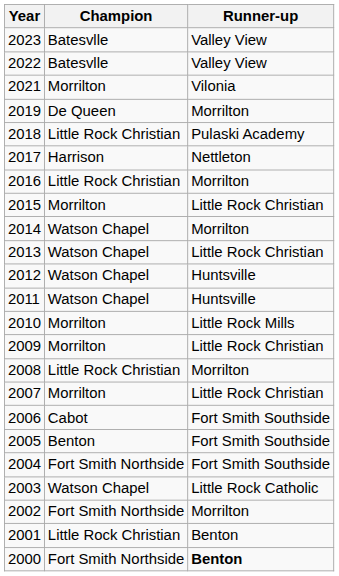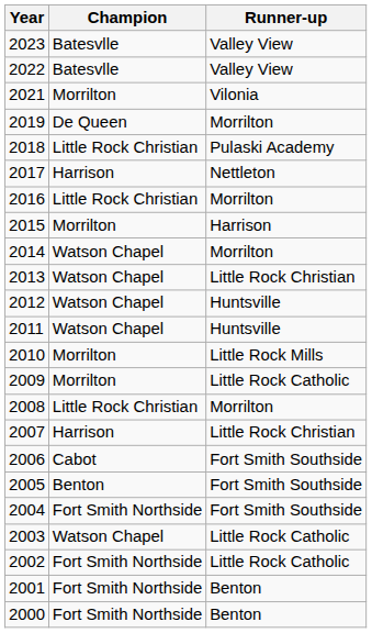2015 | Runner-up: Little Rock Christian -> Harrison
2009 | Runner-up: Little Rock Christian -> Little Rock Catholic
2007 | Champion: Morrilton -> Harrison
2002 | Runner-up: Morrilton -> Little Rock Catholic
2001 | Champion: Little Rock Christian -> Fort Smith Northside
2000 | Runner-up: bold -> normal
